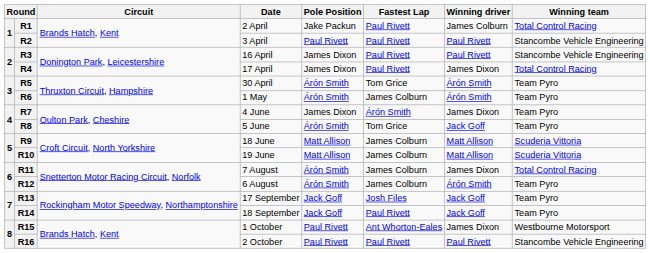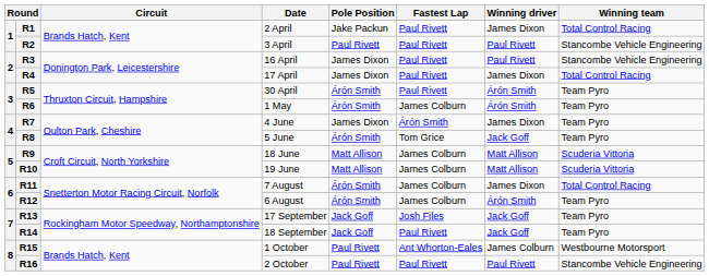R1 | Winning driver: James Colburn -> James Dixon
R5 | Fastest Lap: Tom Grice -> Paul Rivett
R15 | Winning driver: James Dixon -> James Colburn
